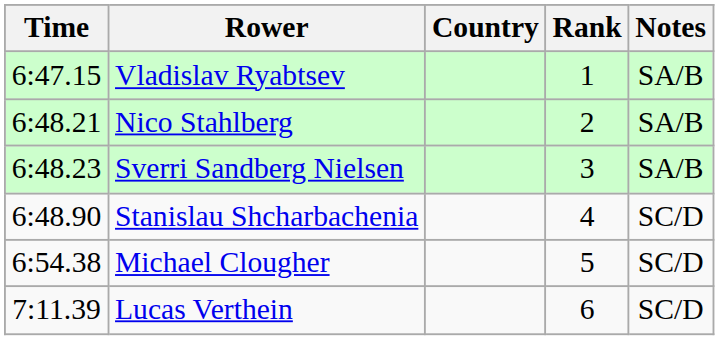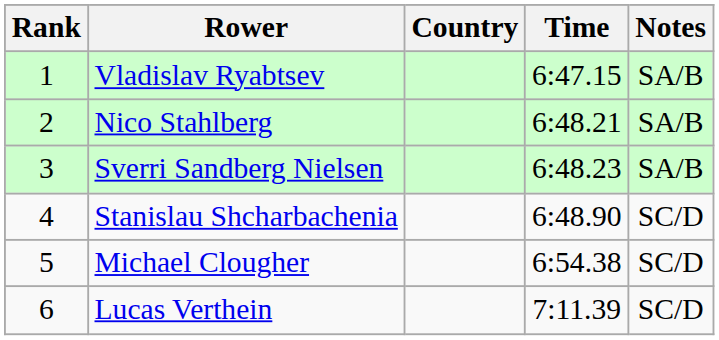columns swapped: Rank <-> Time
